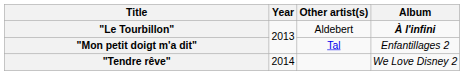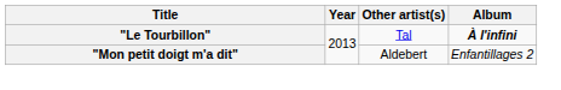"Le Tourbillon" | Other artist(s): Aldebert -> Tal
"Mon petit doigt m'a dit" | Other artist(s): Tal -> Aldebert
- row: "Tendre rêve" | 2014 | We Love Disney 2
